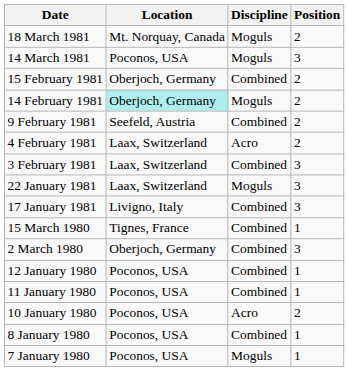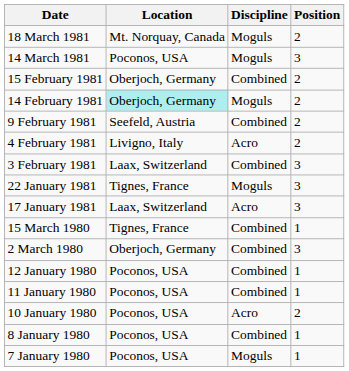4 February 1981 | Location: Laax, Switzerland -> Livigno, Italy
22 January 1981 | Location: Laax, Switzerland -> Tignes, France
17 January 1981 | Location: Livigno, Italy -> Laax, Switzerland
17 January 1981 | Discipline: Combined -> Acro
